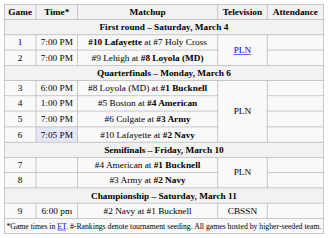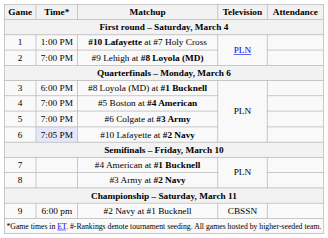#10 Lafayette at #7 Holy Cross | Time*: 7:00 PM -> 1:00 PM
#5 Boston at #4 American | Time*: 1:00 PM -> 7:00 PM
